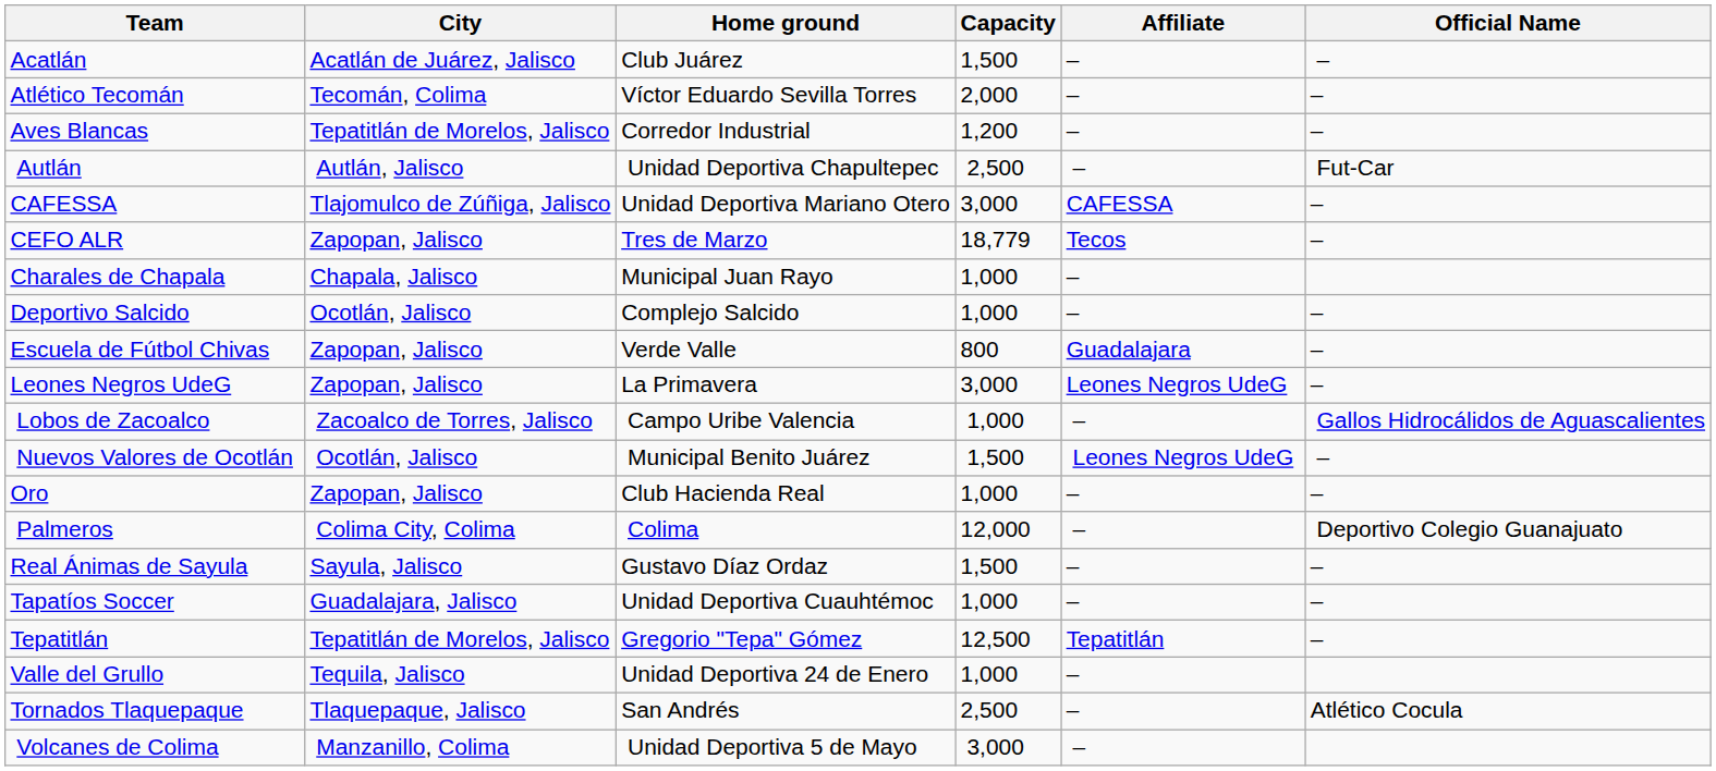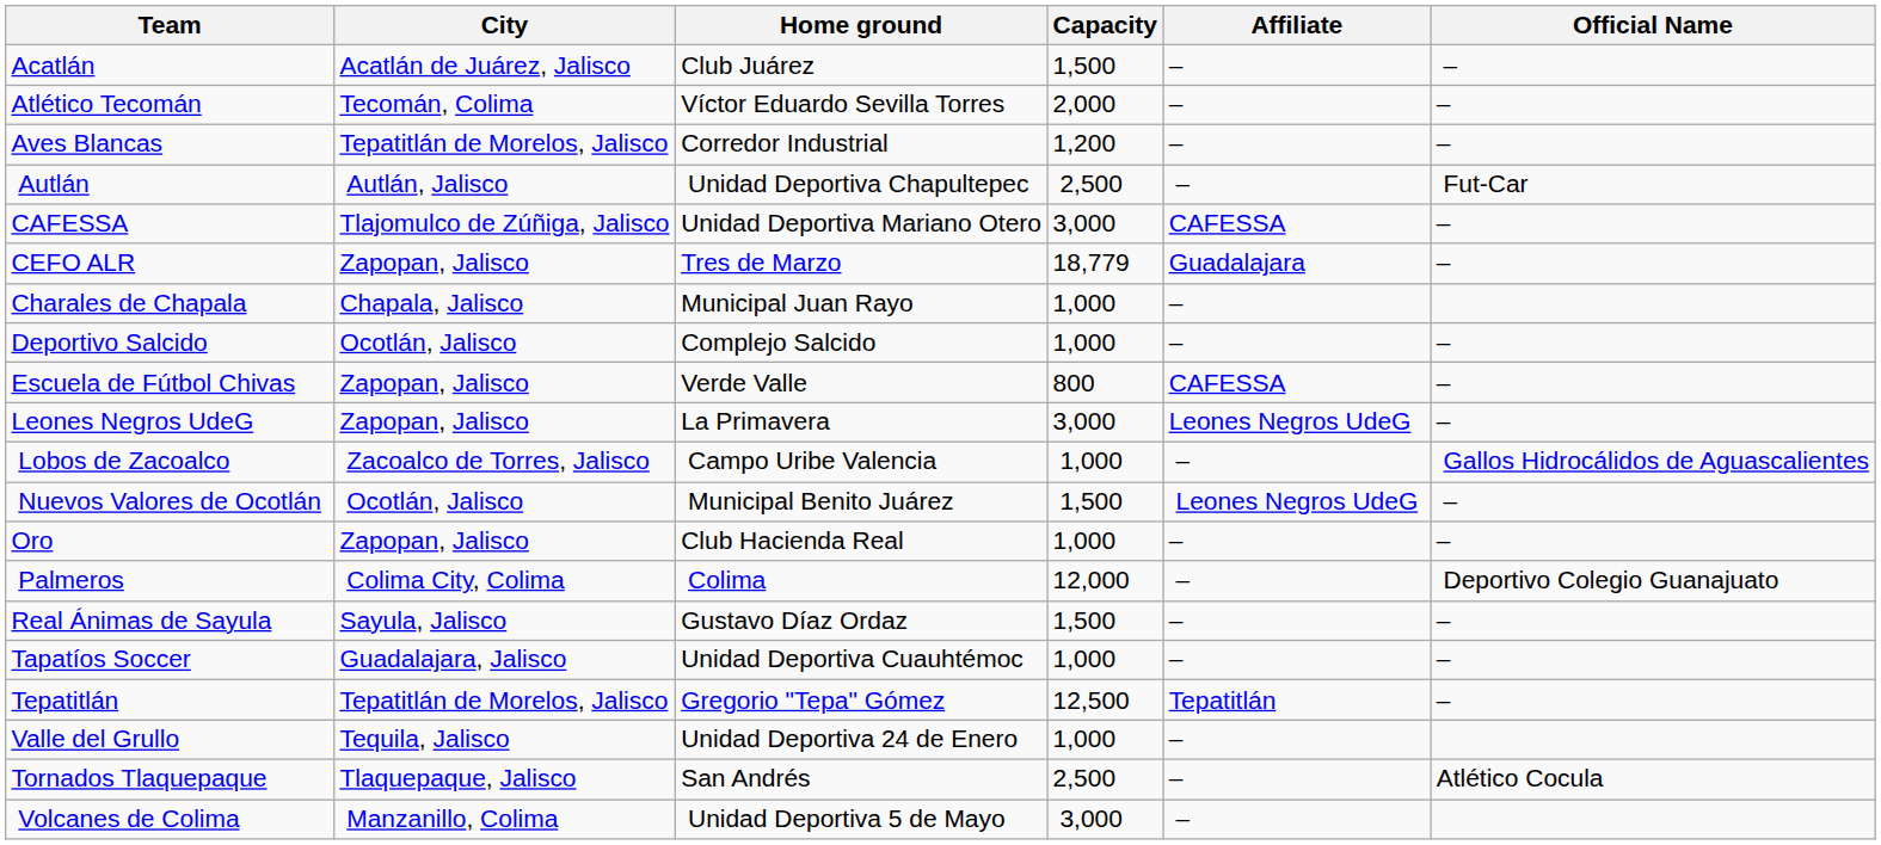CEFO ALR | Affiliate: Tecos -> Guadalajara
Escuela de Fútbol Chivas | Affiliate: Guadalajara -> CAFESSA
